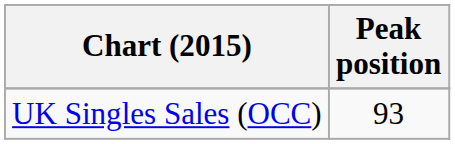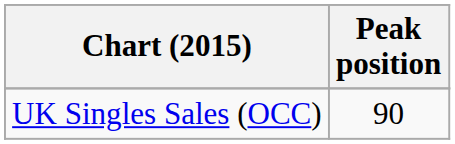UK Singles Sales (OCC) | Peak position: 93 -> 90
